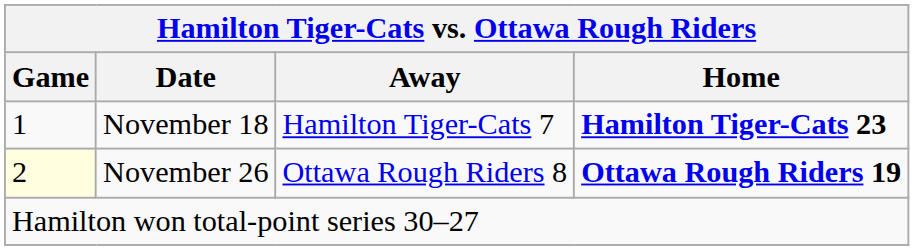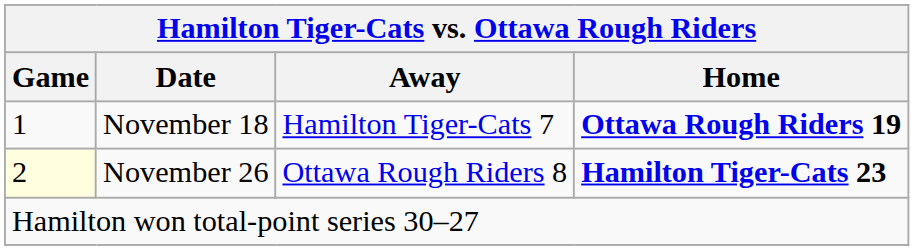November 18 | Home: Hamilton Tiger-Cats 23 -> Ottawa Rough Riders 19
November 26 | Home: Ottawa Rough Riders 19 -> Hamilton Tiger-Cats 23
